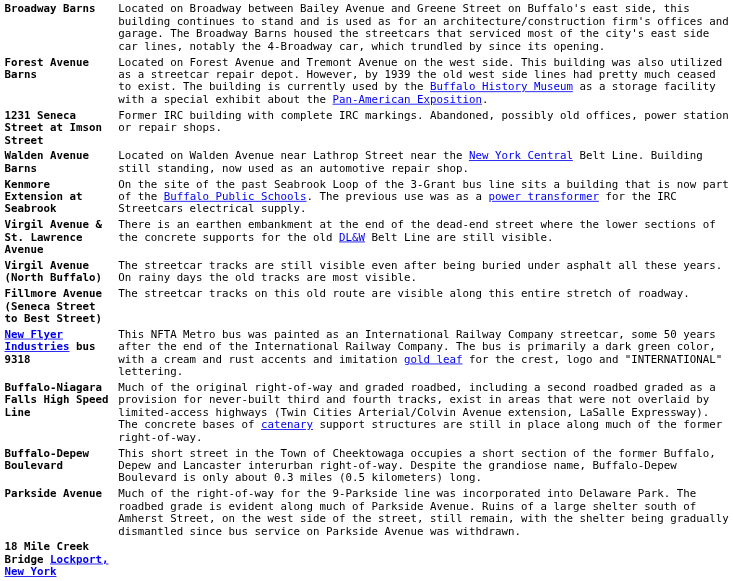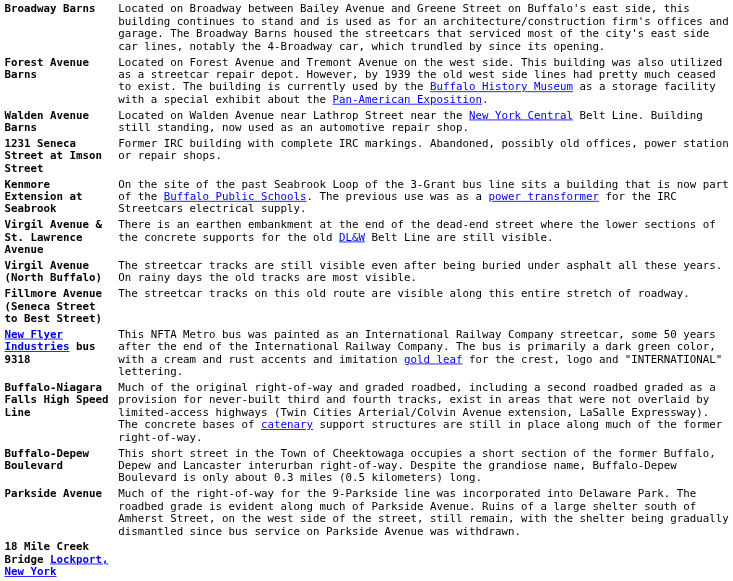rows swapped: Walden Avenue Barns <-> 1231 Seneca Street at Imson Street
